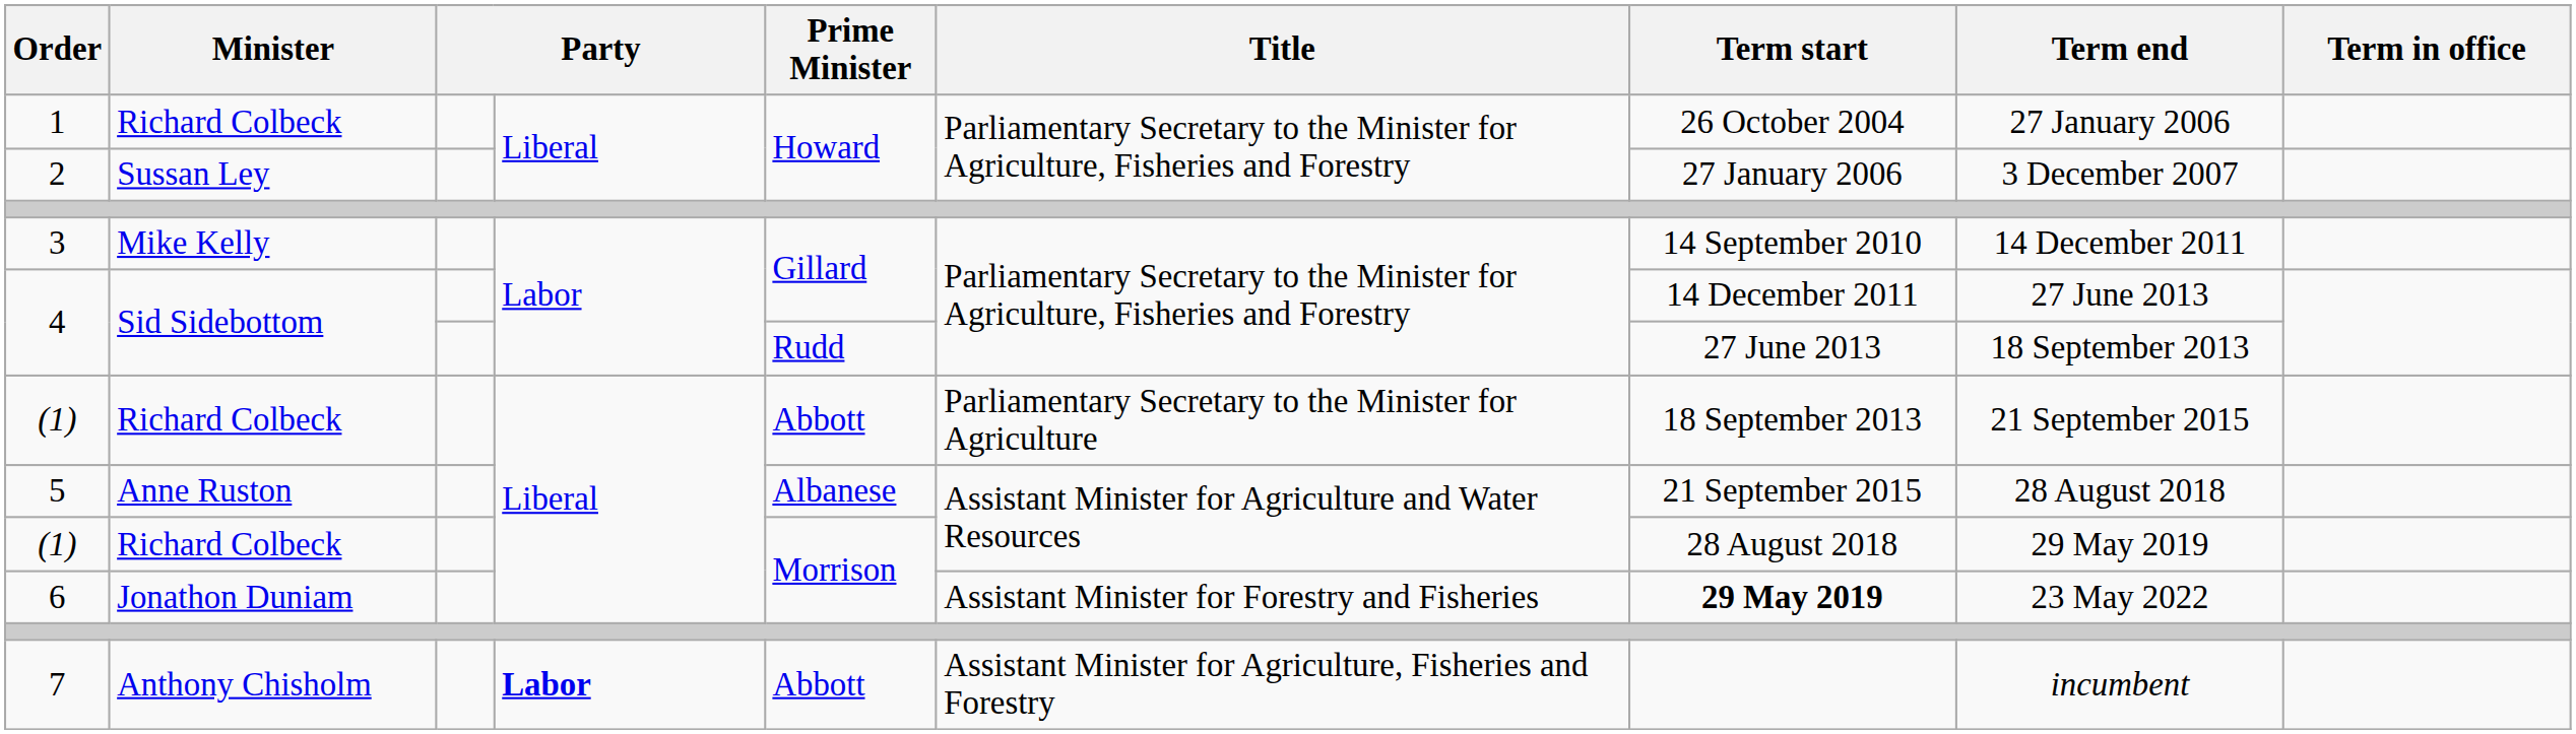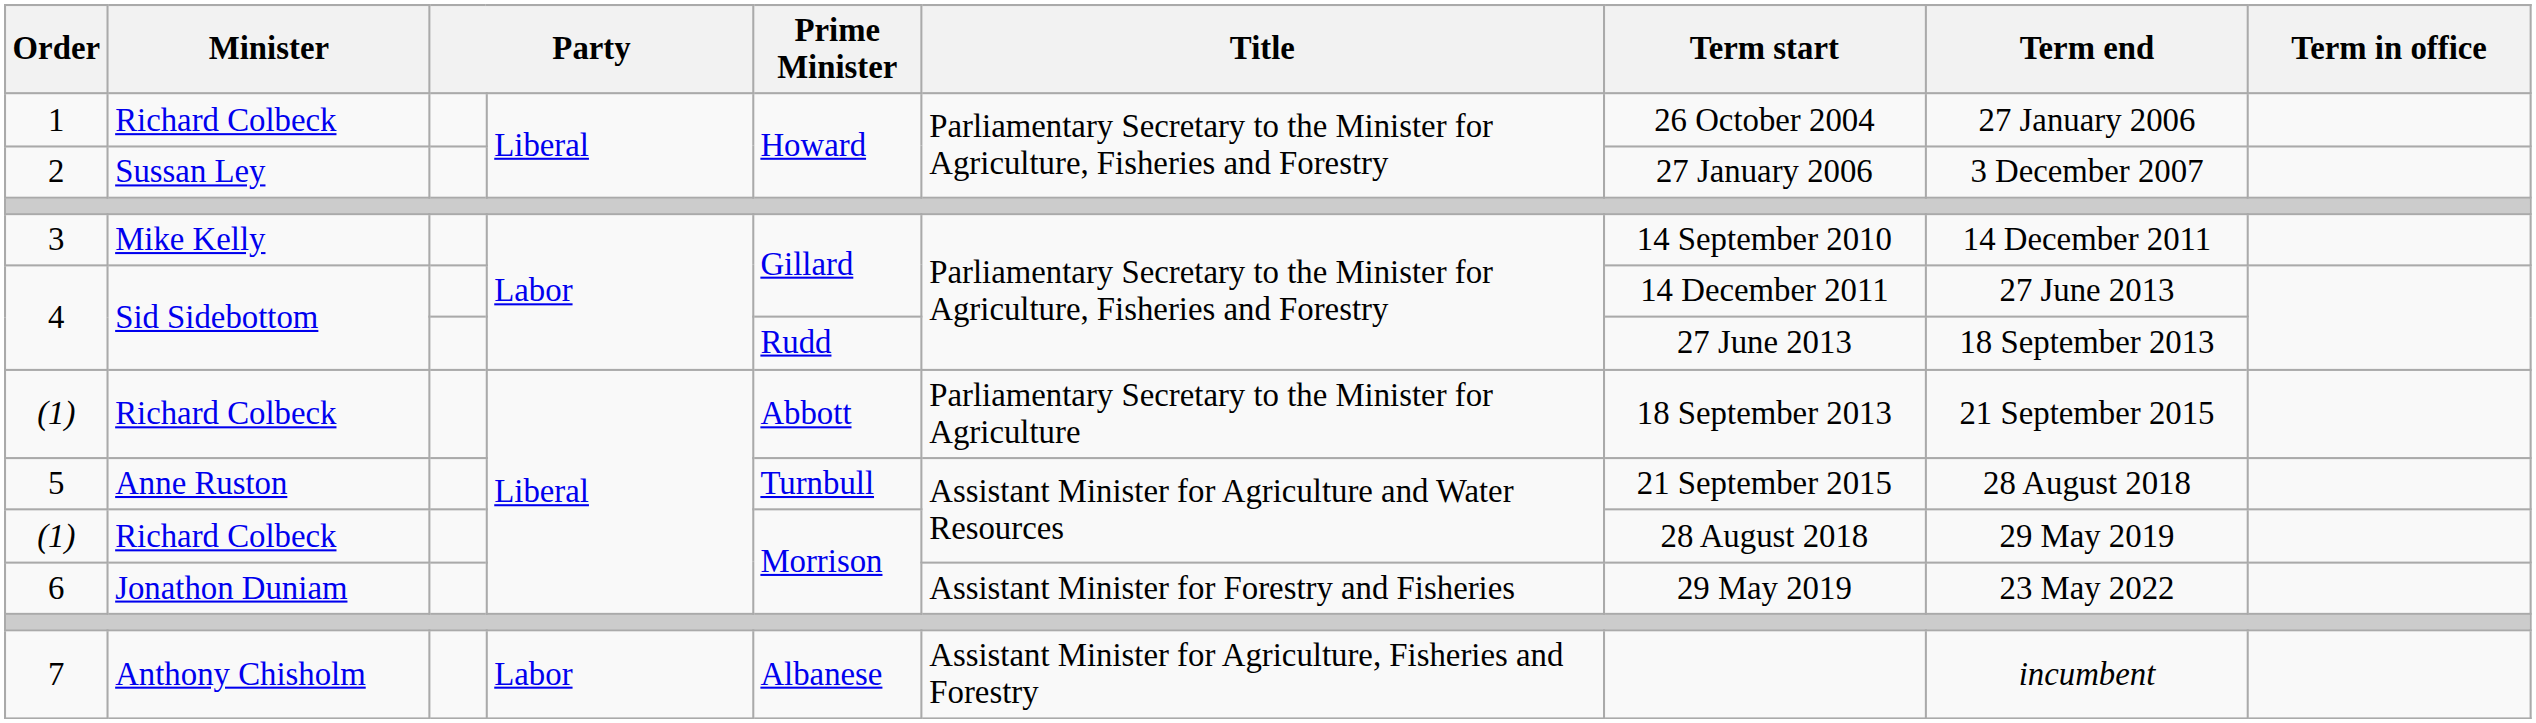5 | Prime Minister: Albanese -> Turnbull
6 | Term start: bold -> normal
7 | column 4: bold -> normal
7 | Prime Minister: Abbott -> Albanese
